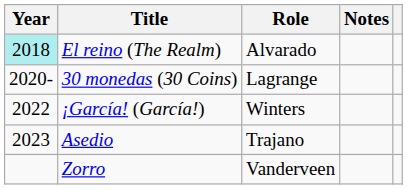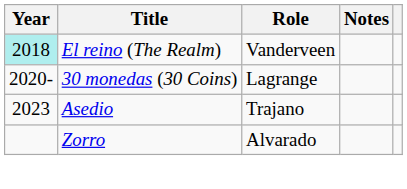El reino (The Realm) | Role: Alvarado -> Vanderveen
- row: 2022 | ¡García! (García!) | Winters
Zorro | Role: Vanderveen -> Alvarado
